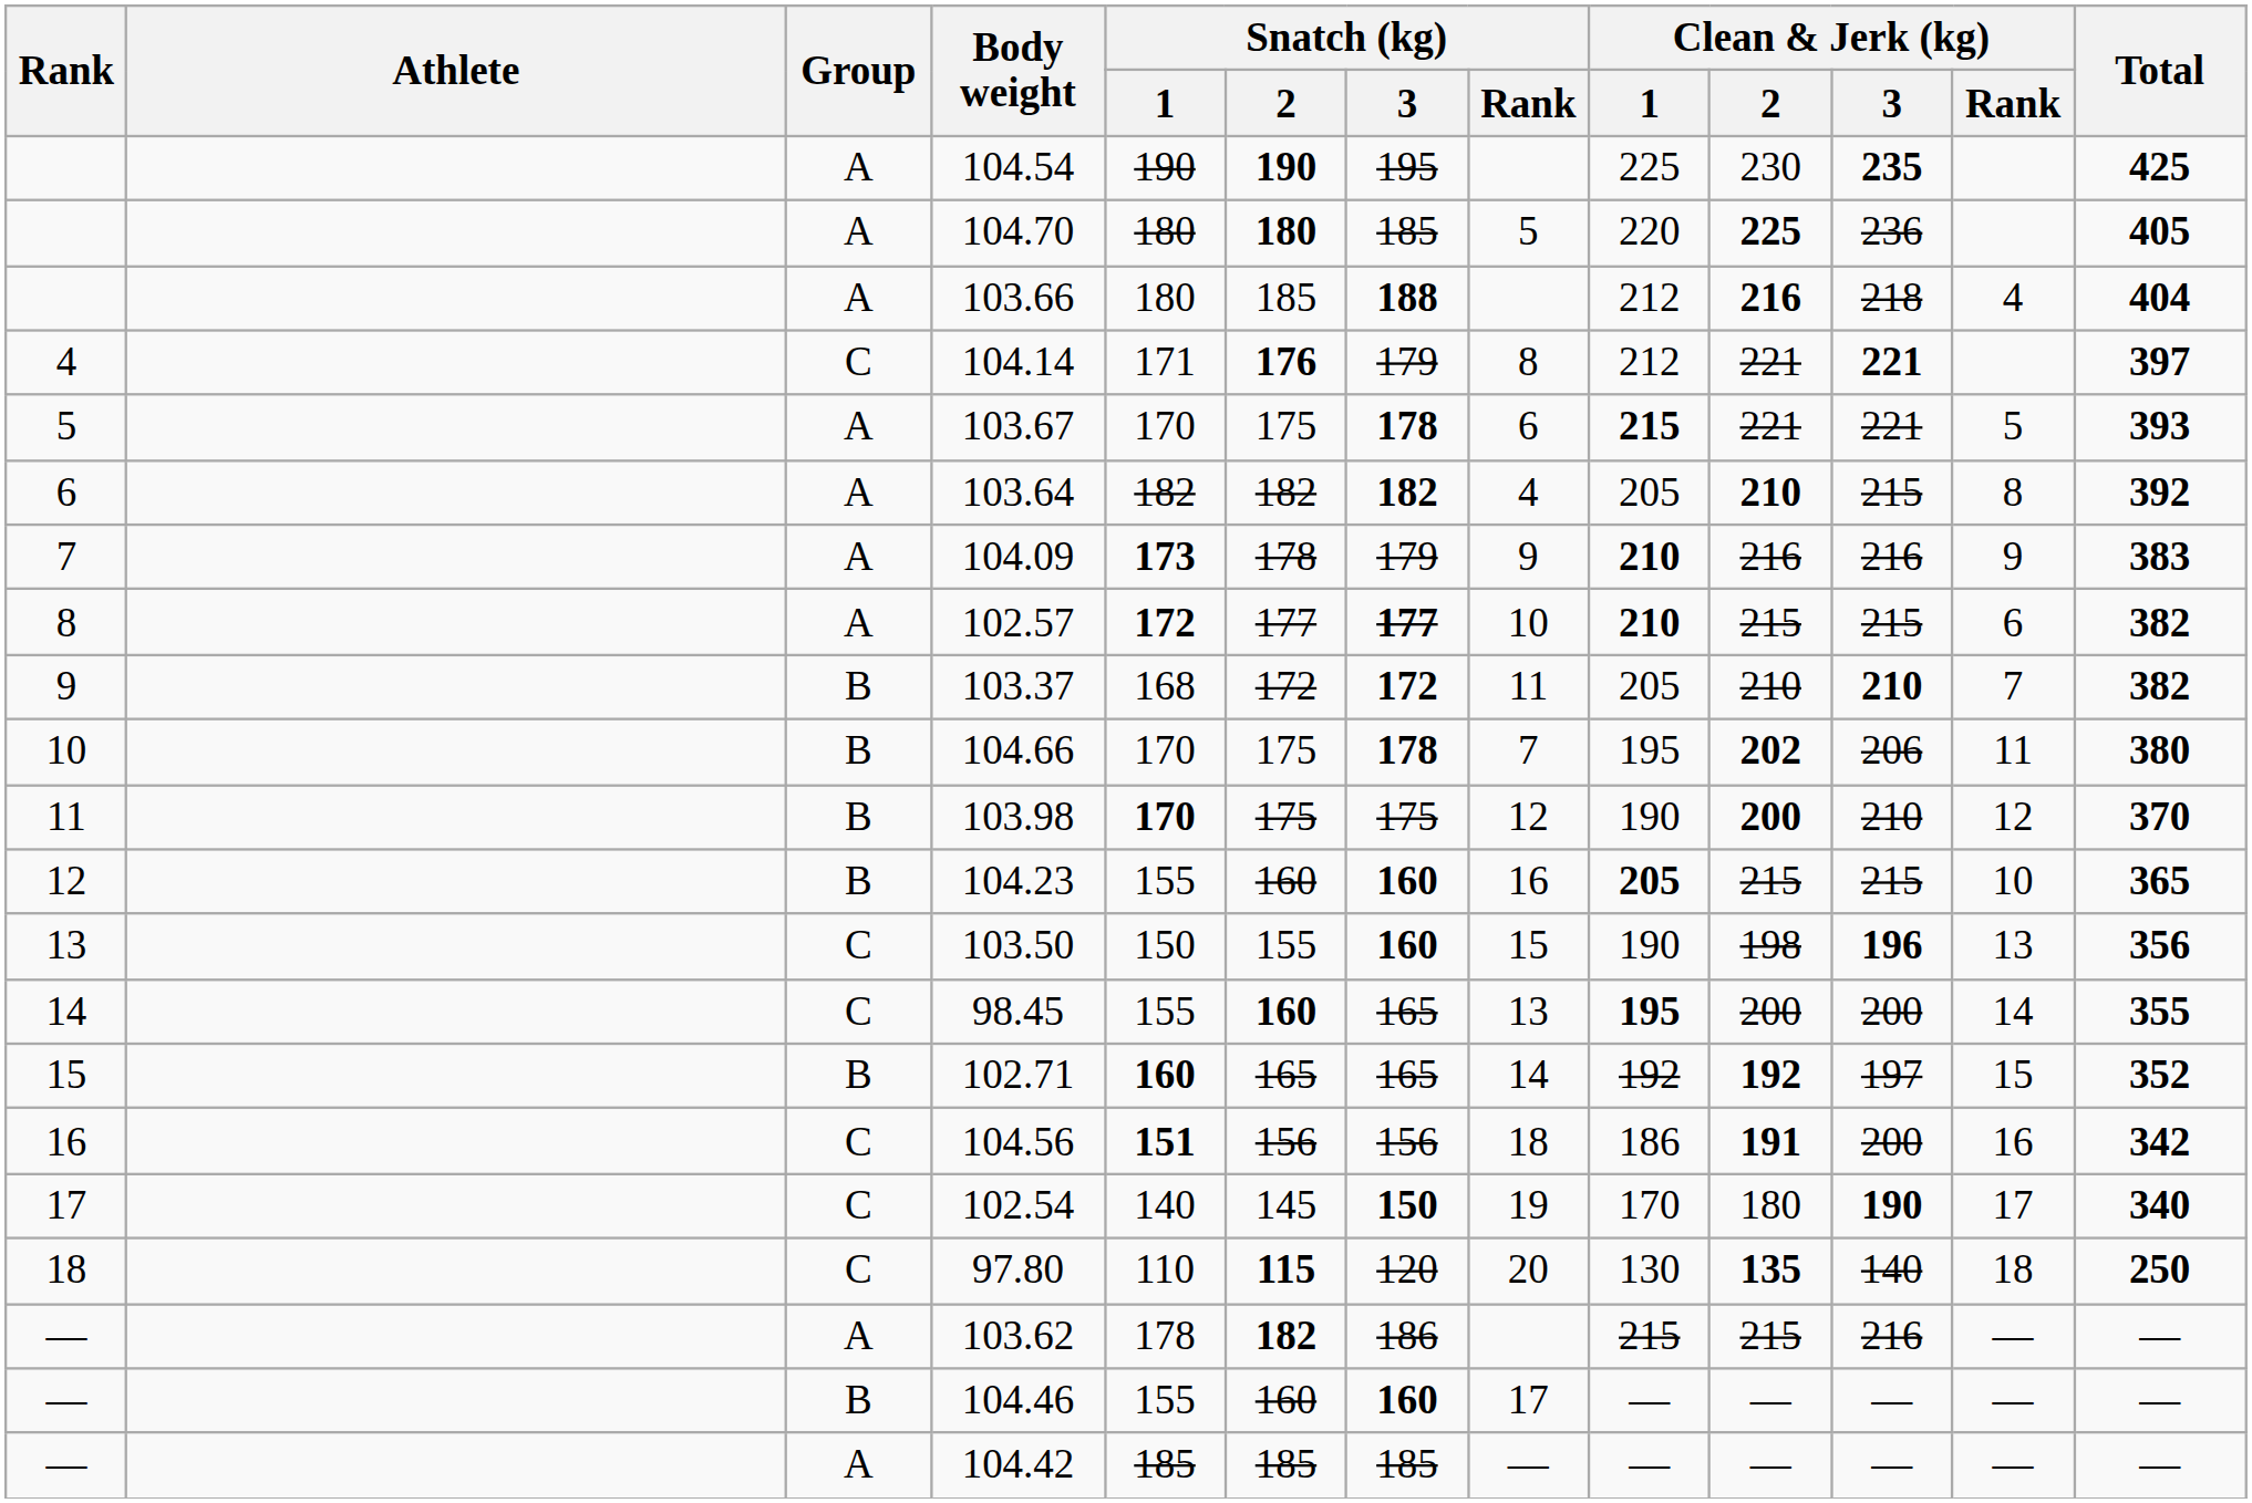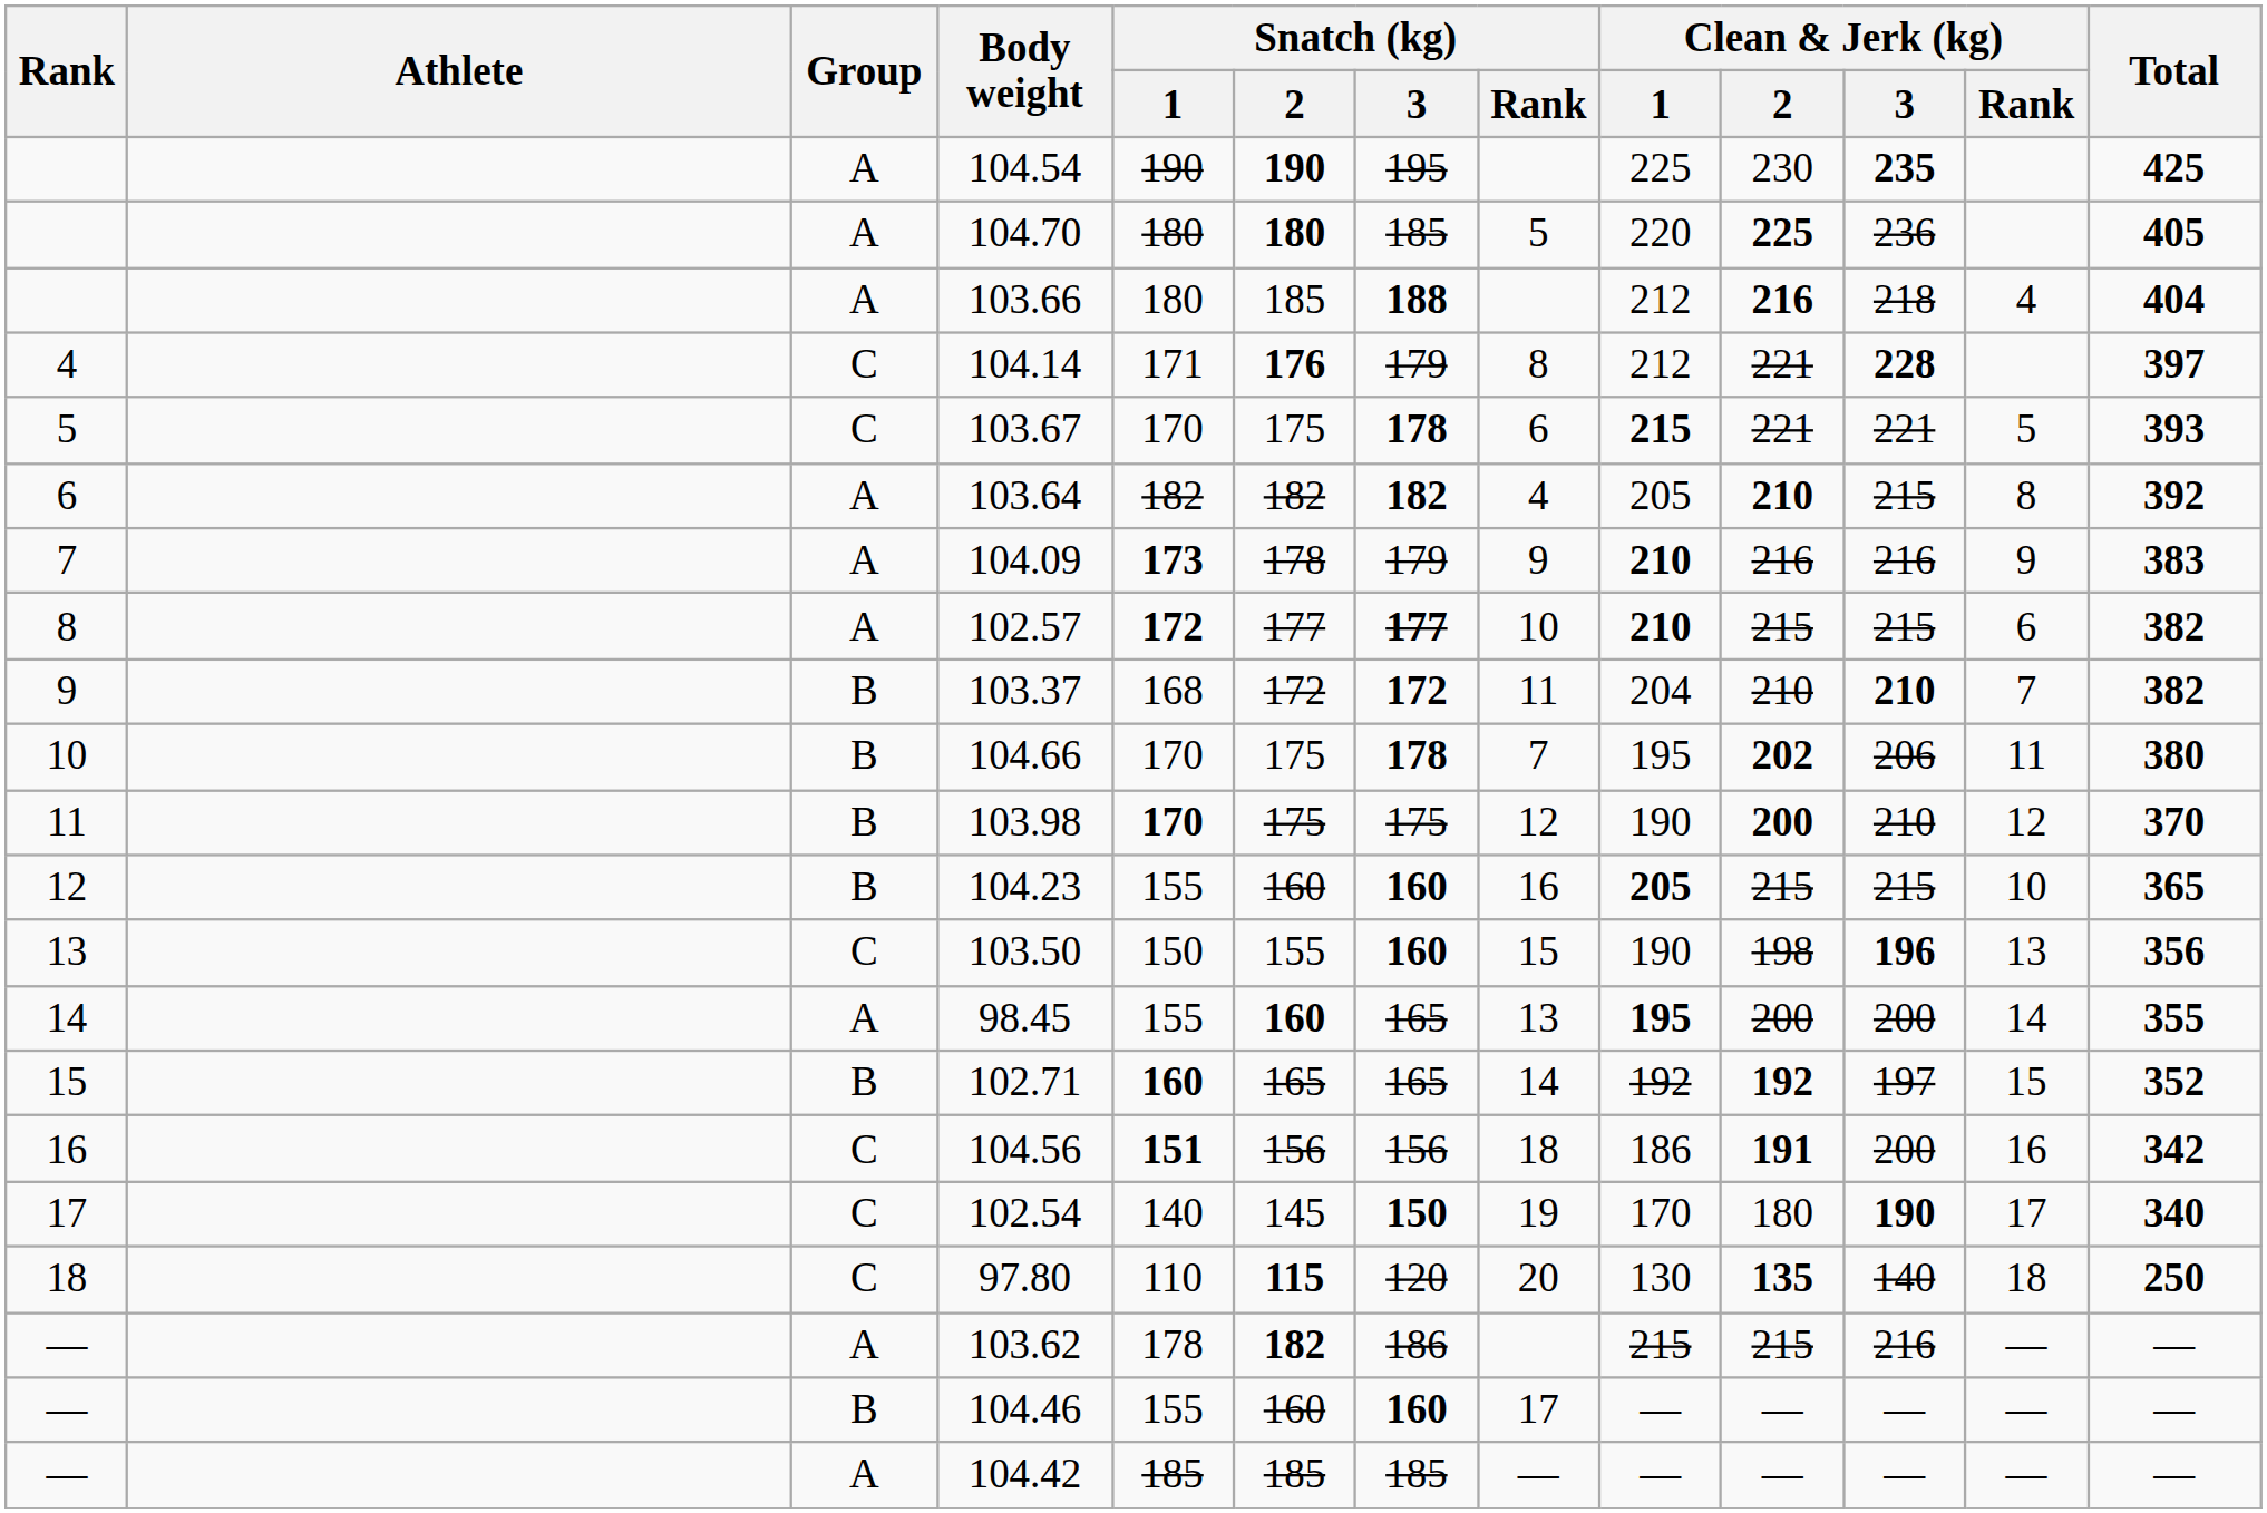104.14 | Clean & Jerk (kg) / 3: 221 -> 228
103.67 | Group: A -> C
103.37 | Clean & Jerk (kg) / 1: 205 -> 204
98.45 | Group: C -> A
